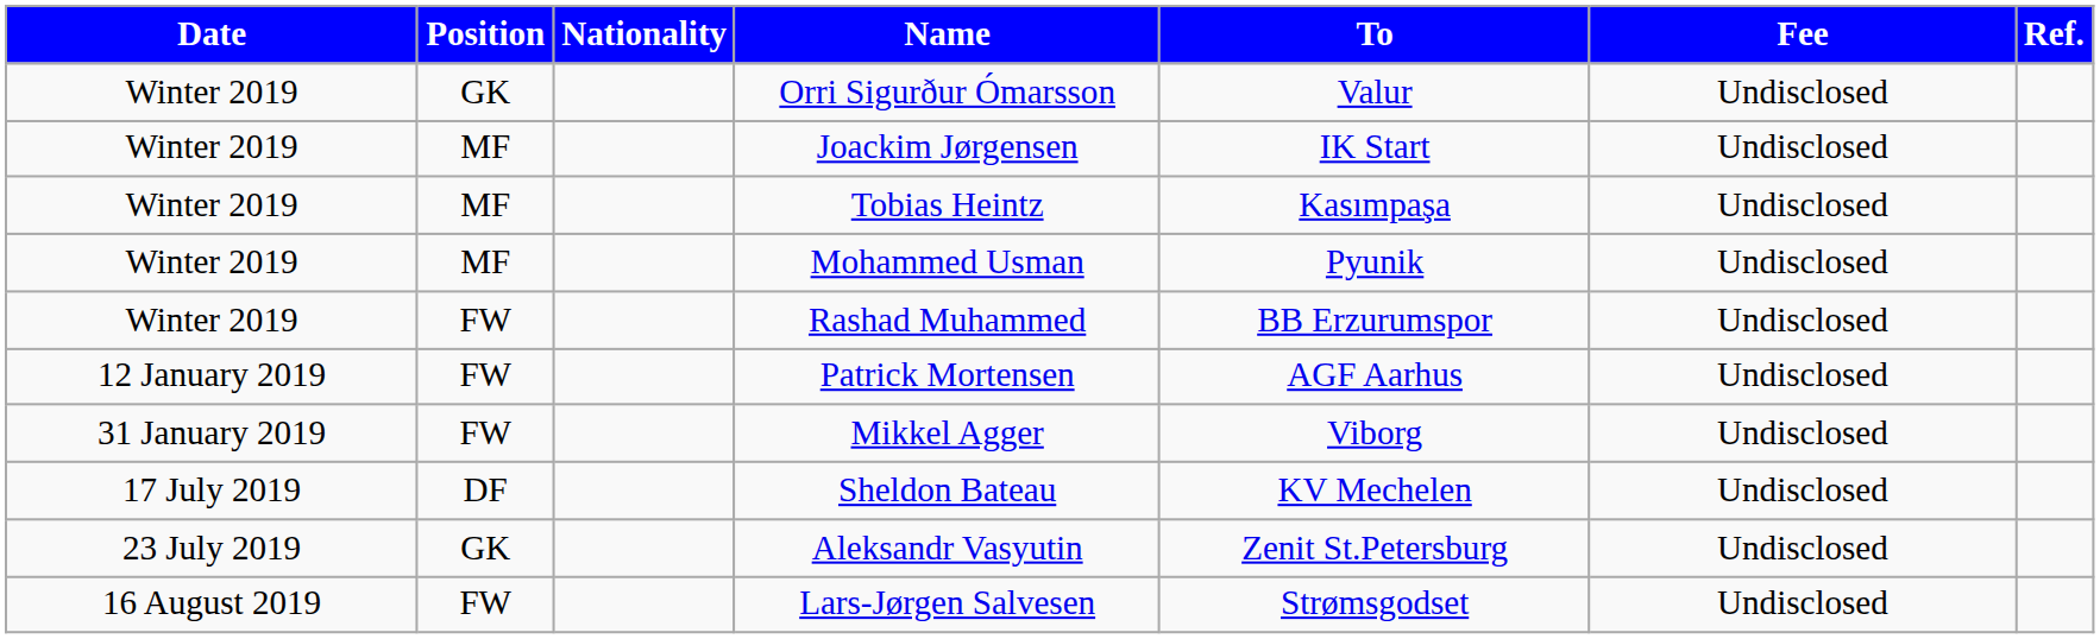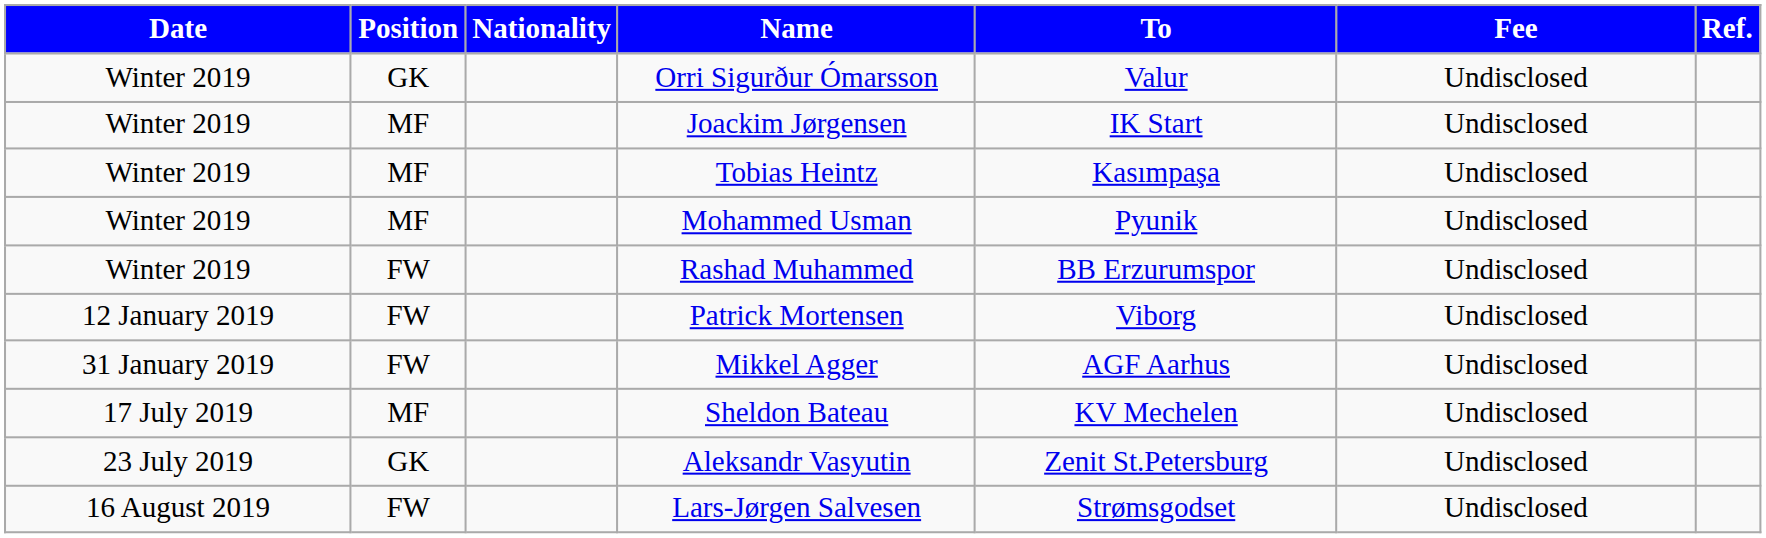Patrick Mortensen | To: AGF Aarhus -> Viborg
Mikkel Agger | To: Viborg -> AGF Aarhus
Sheldon Bateau | Position: DF -> MF
